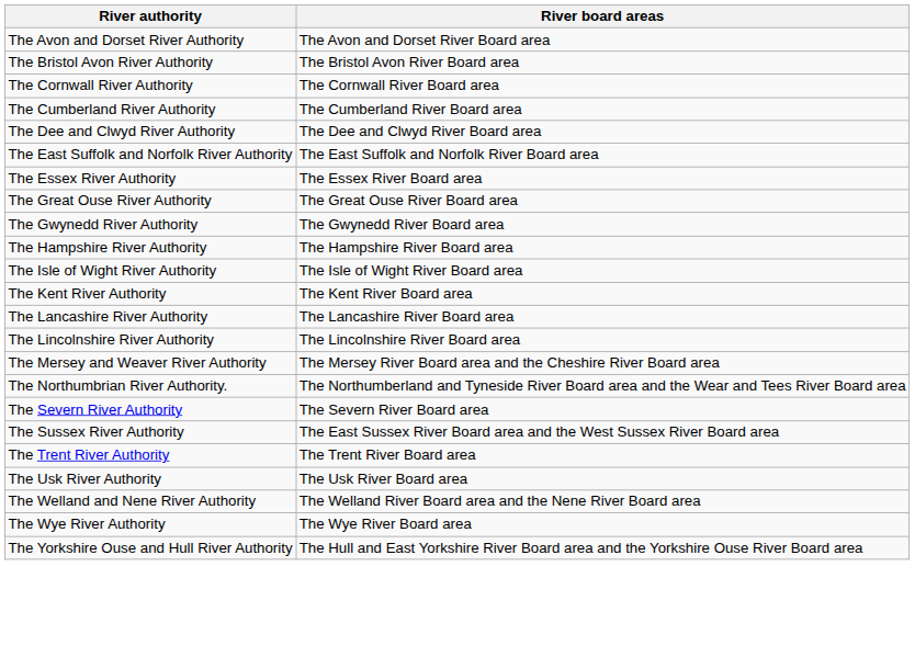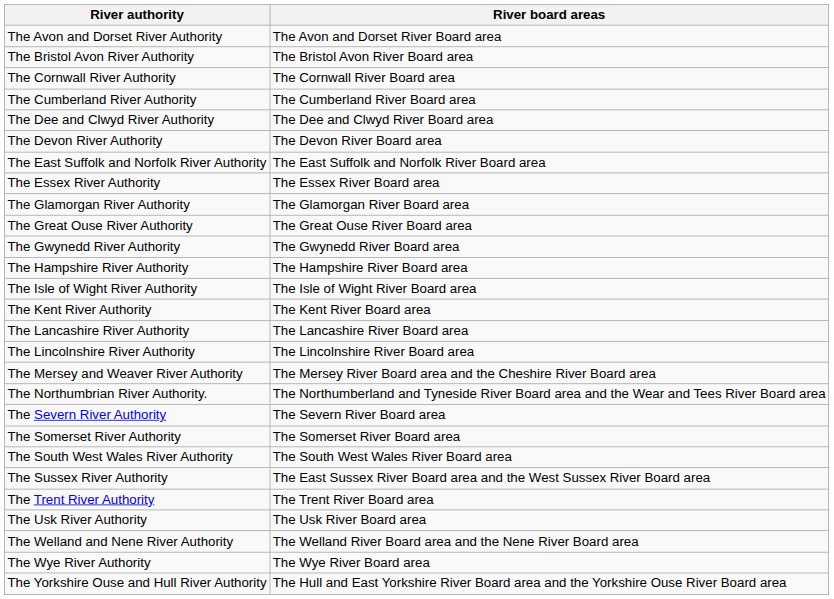+ row: The Devon River Authority | The Devon River Board area
+ row: The Glamorgan River Authority | The Glamorgan River Board area
+ row: The Somerset River Authority | The Somerset River Board area
+ row: The South West Wales River Authority | The South West Wales River Board area
